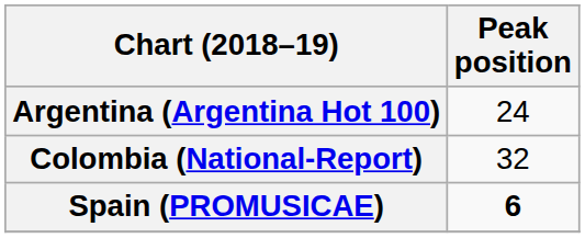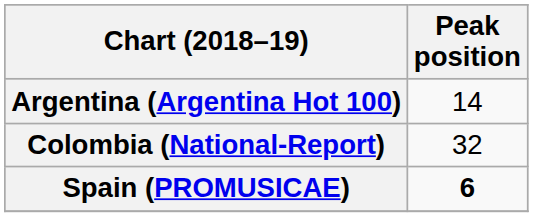Argentina (Argentina Hot 100) | Peak position: 24 -> 14
